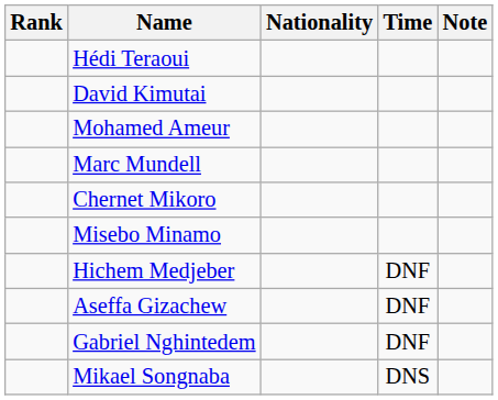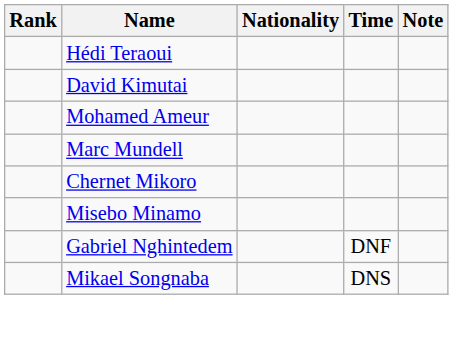- row: Hichem Medjeber | DNF
- row: Aseffa Gizachew | DNF
